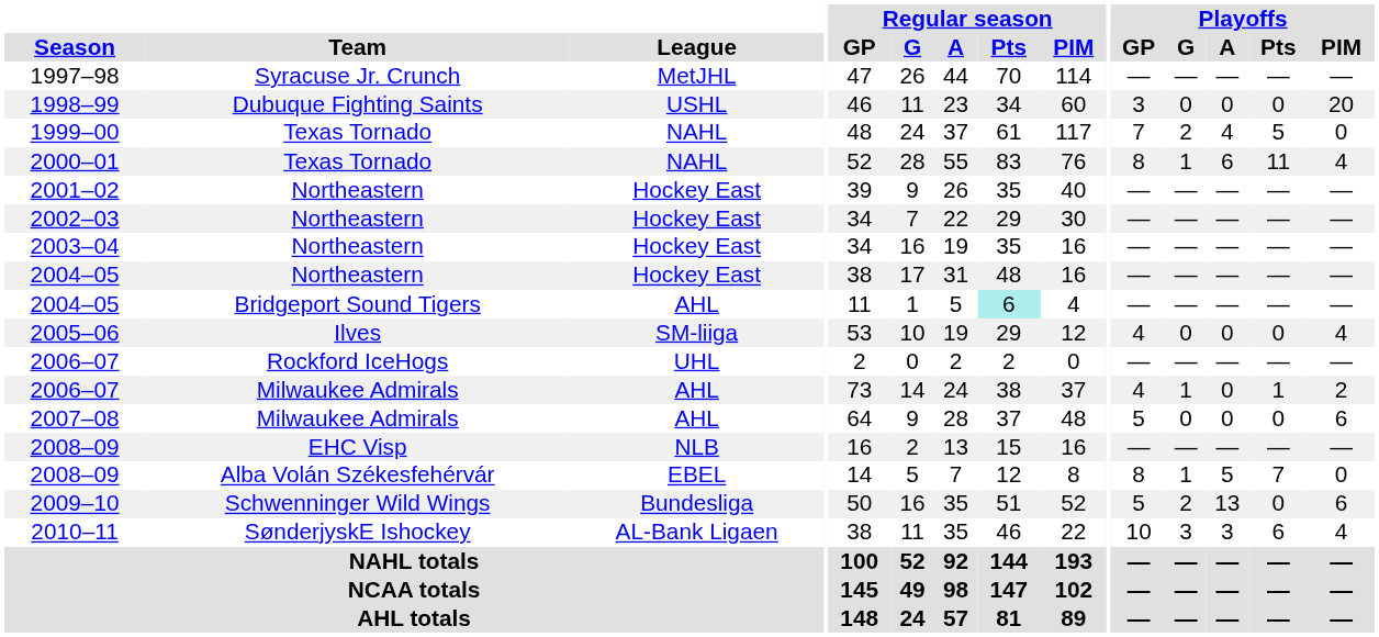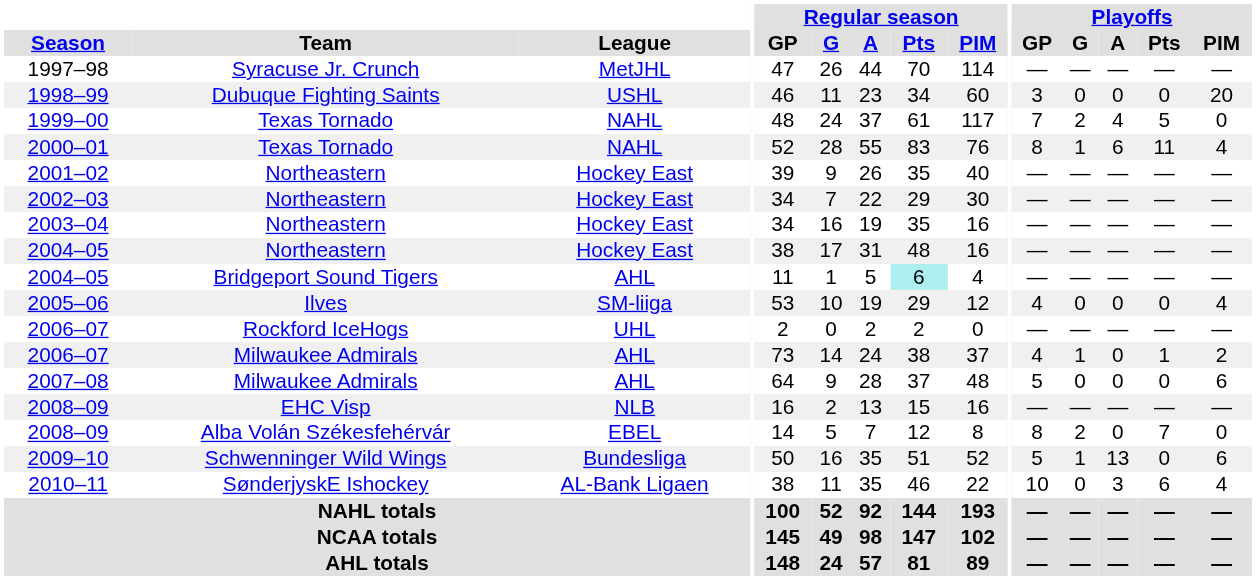2008–09 / Alba Volán Székesfehérvár | Playoffs / G: 1 -> 2
2008–09 / Alba Volán Székesfehérvár | Playoffs / A: 5 -> 0
2009–10 | Playoffs / G: 2 -> 1
2010–11 | Playoffs / G: 3 -> 0
